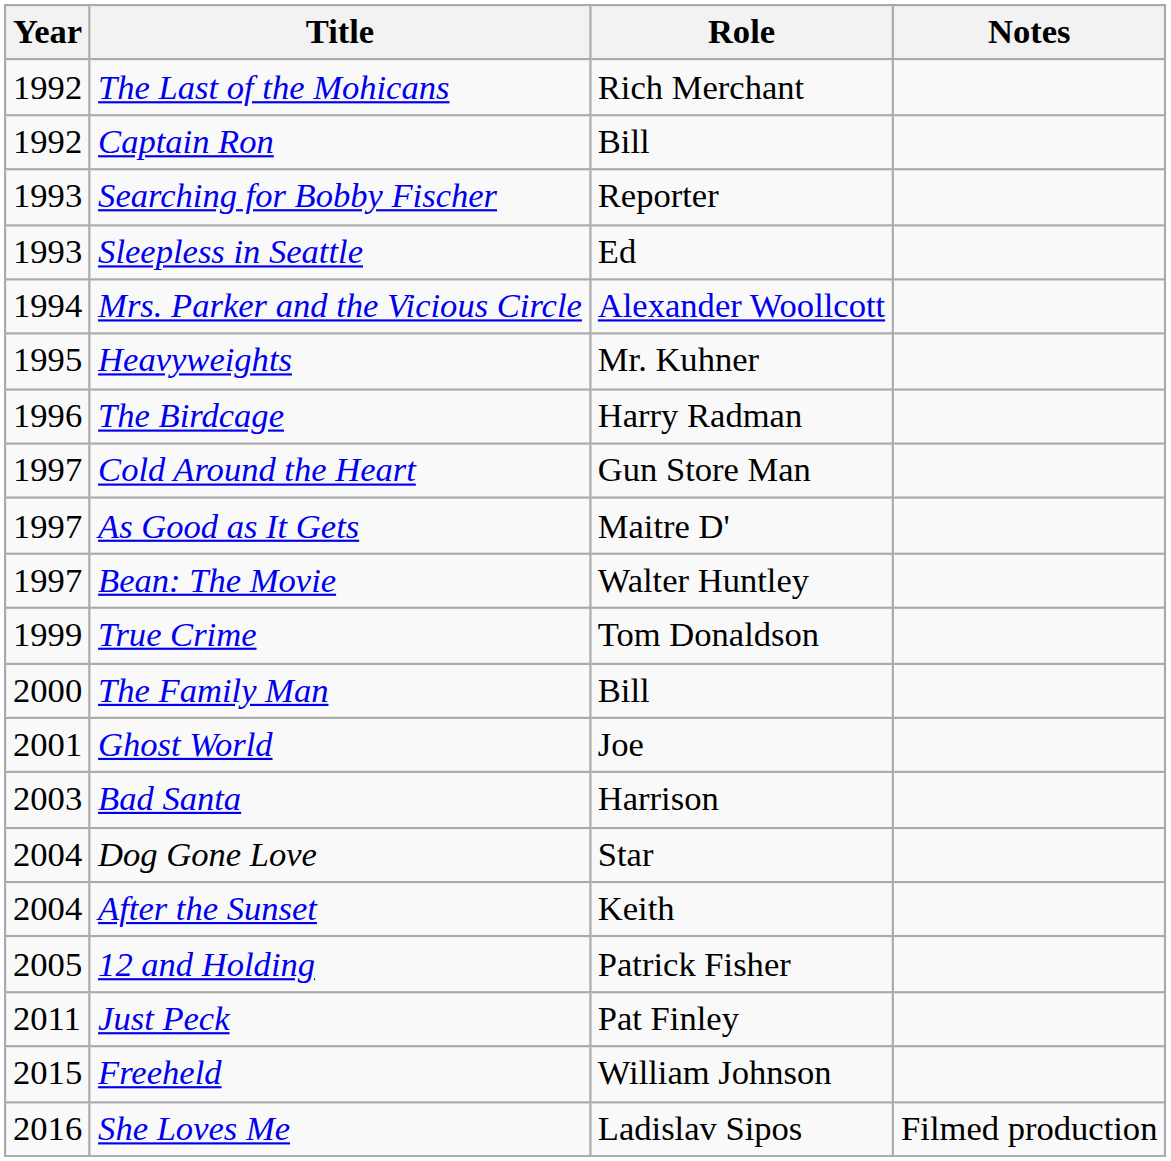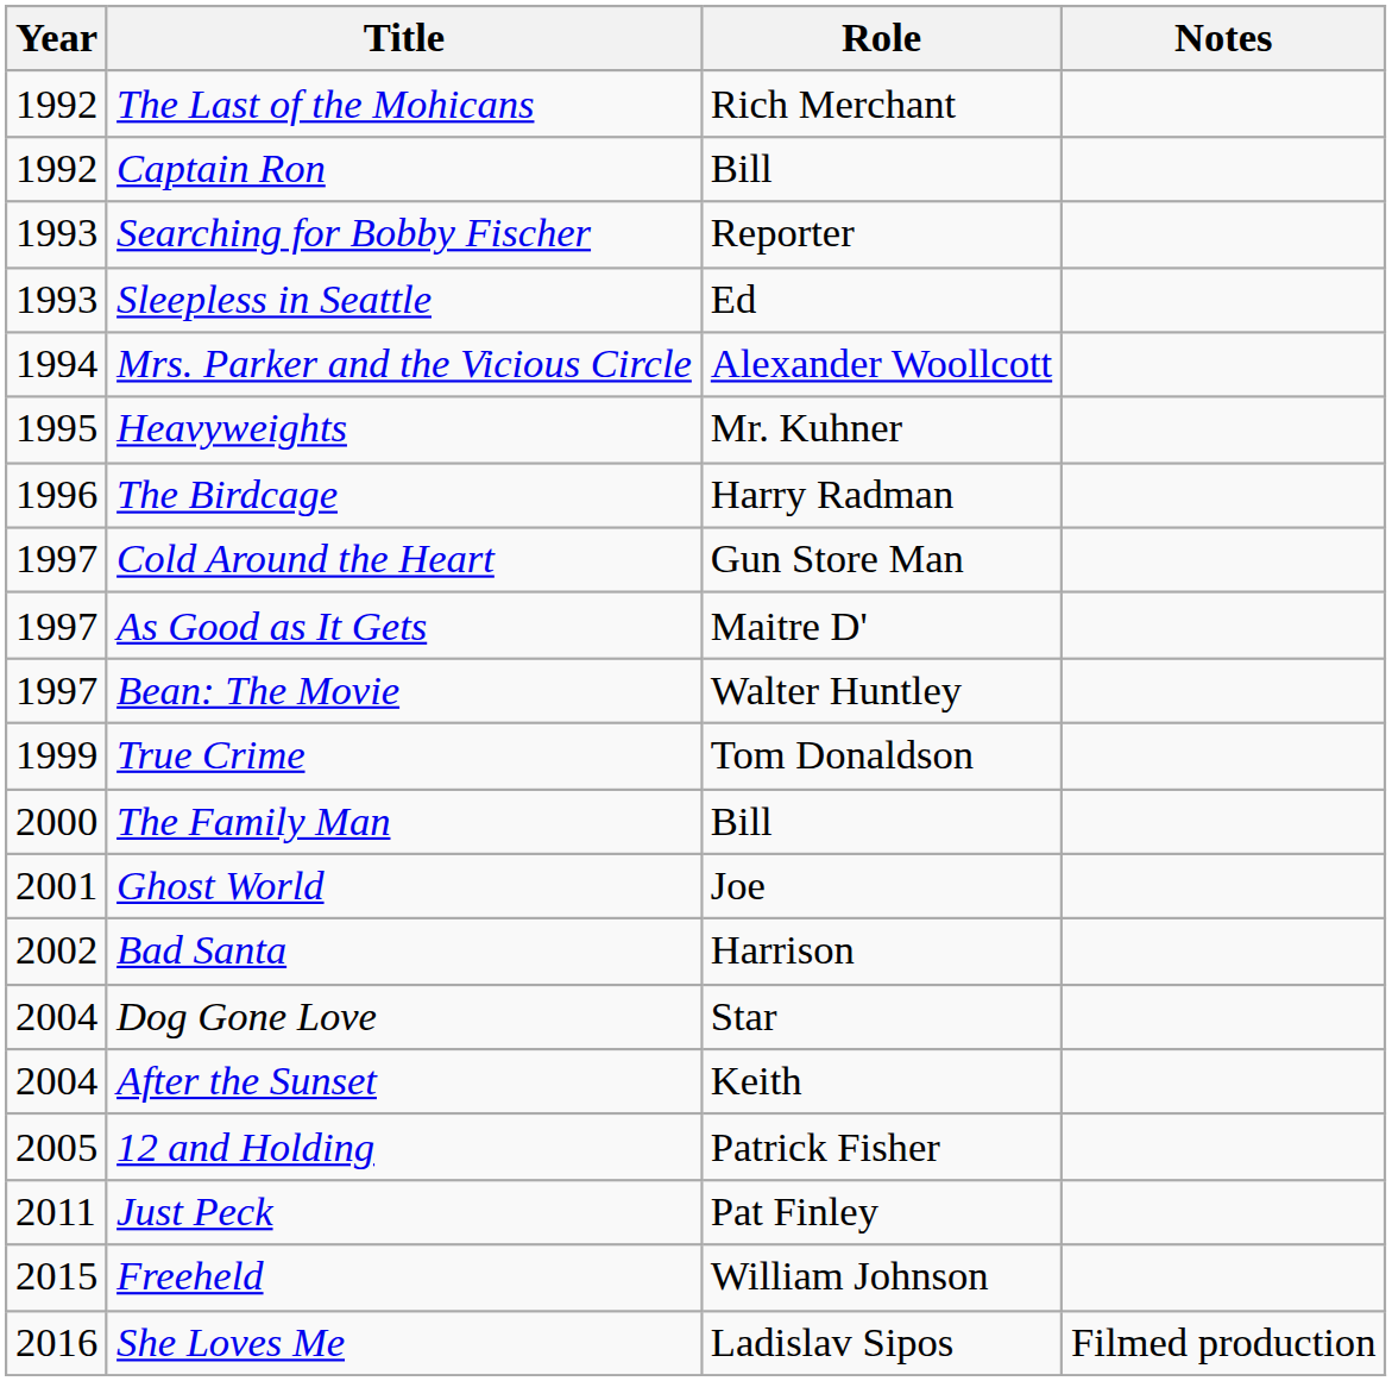Bad Santa | Year: 2003 -> 2002
